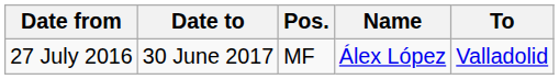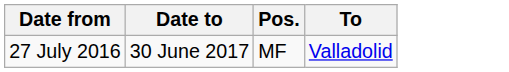- column: Name | Álex López
